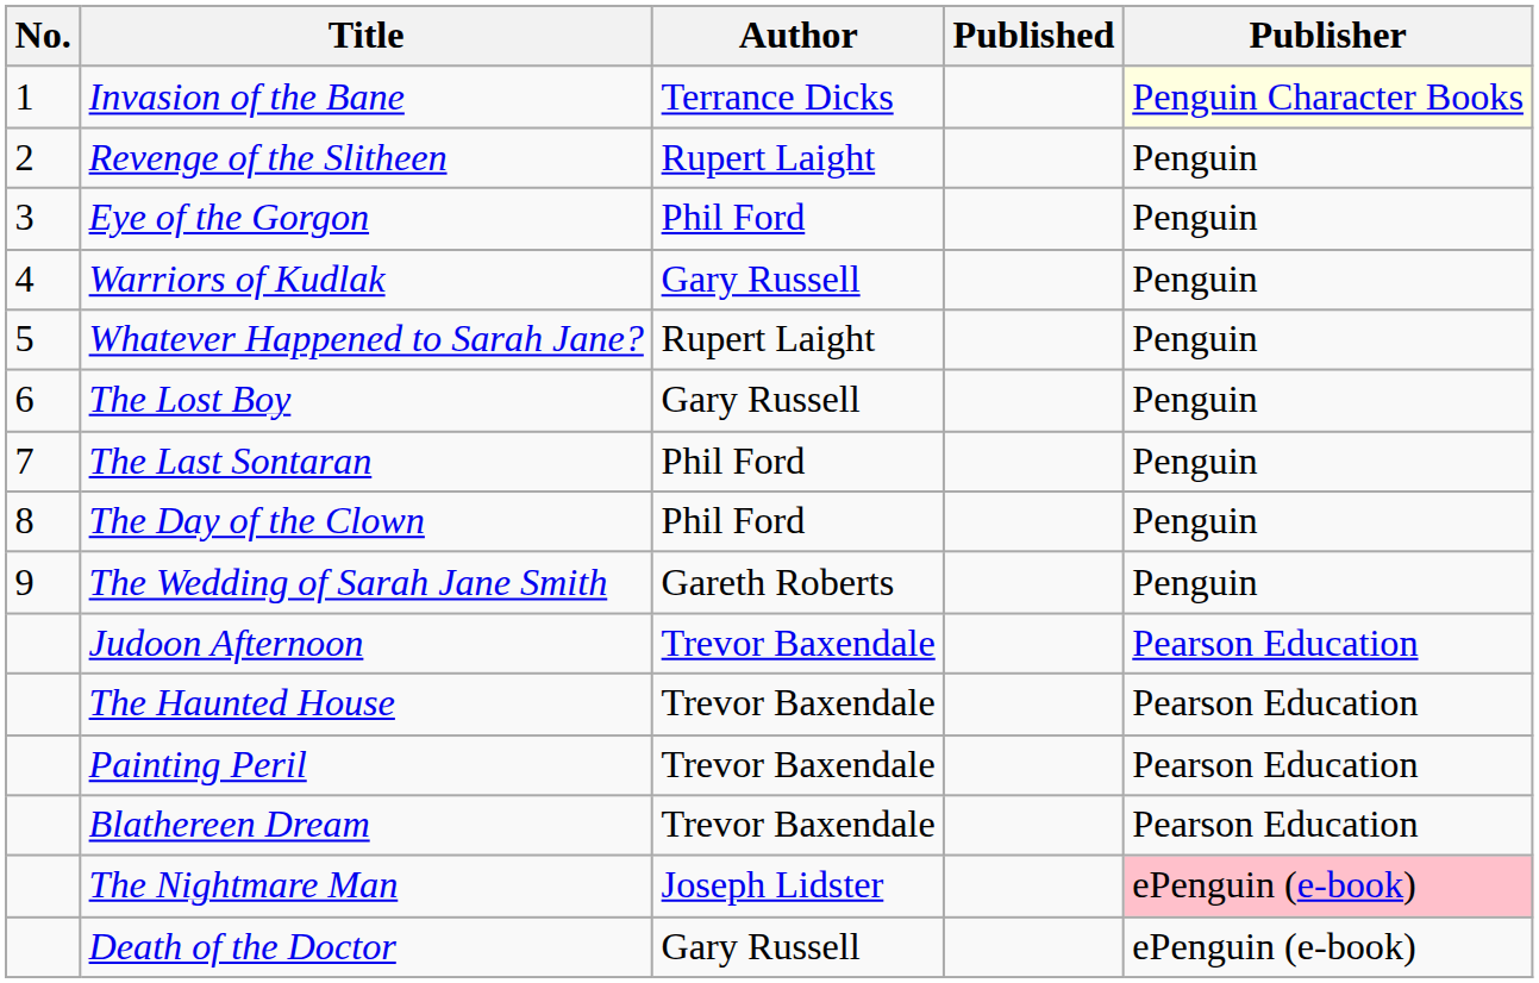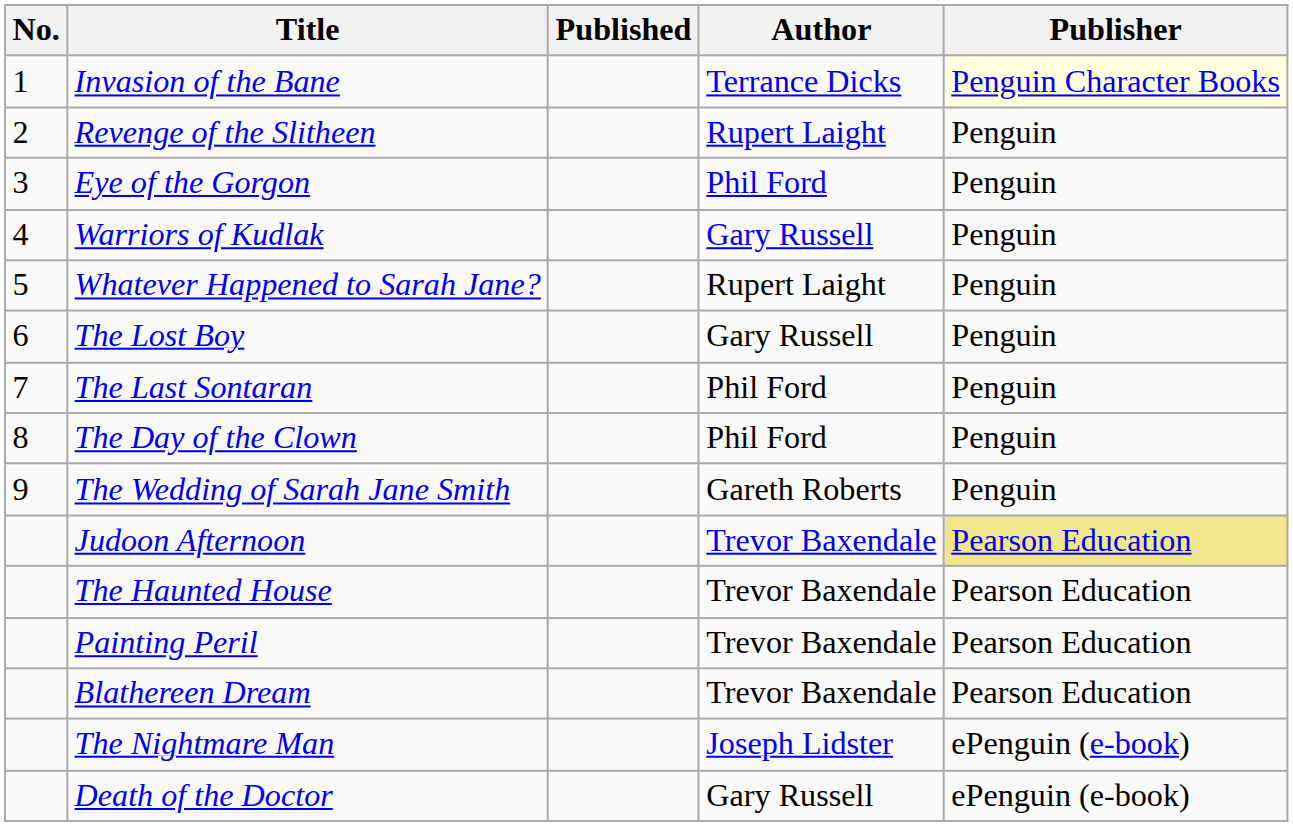columns swapped: Author <-> Published
Judoon Afternoon | Publisher: no background -> khaki background
The Nightmare Man | Publisher: pink background -> no background
